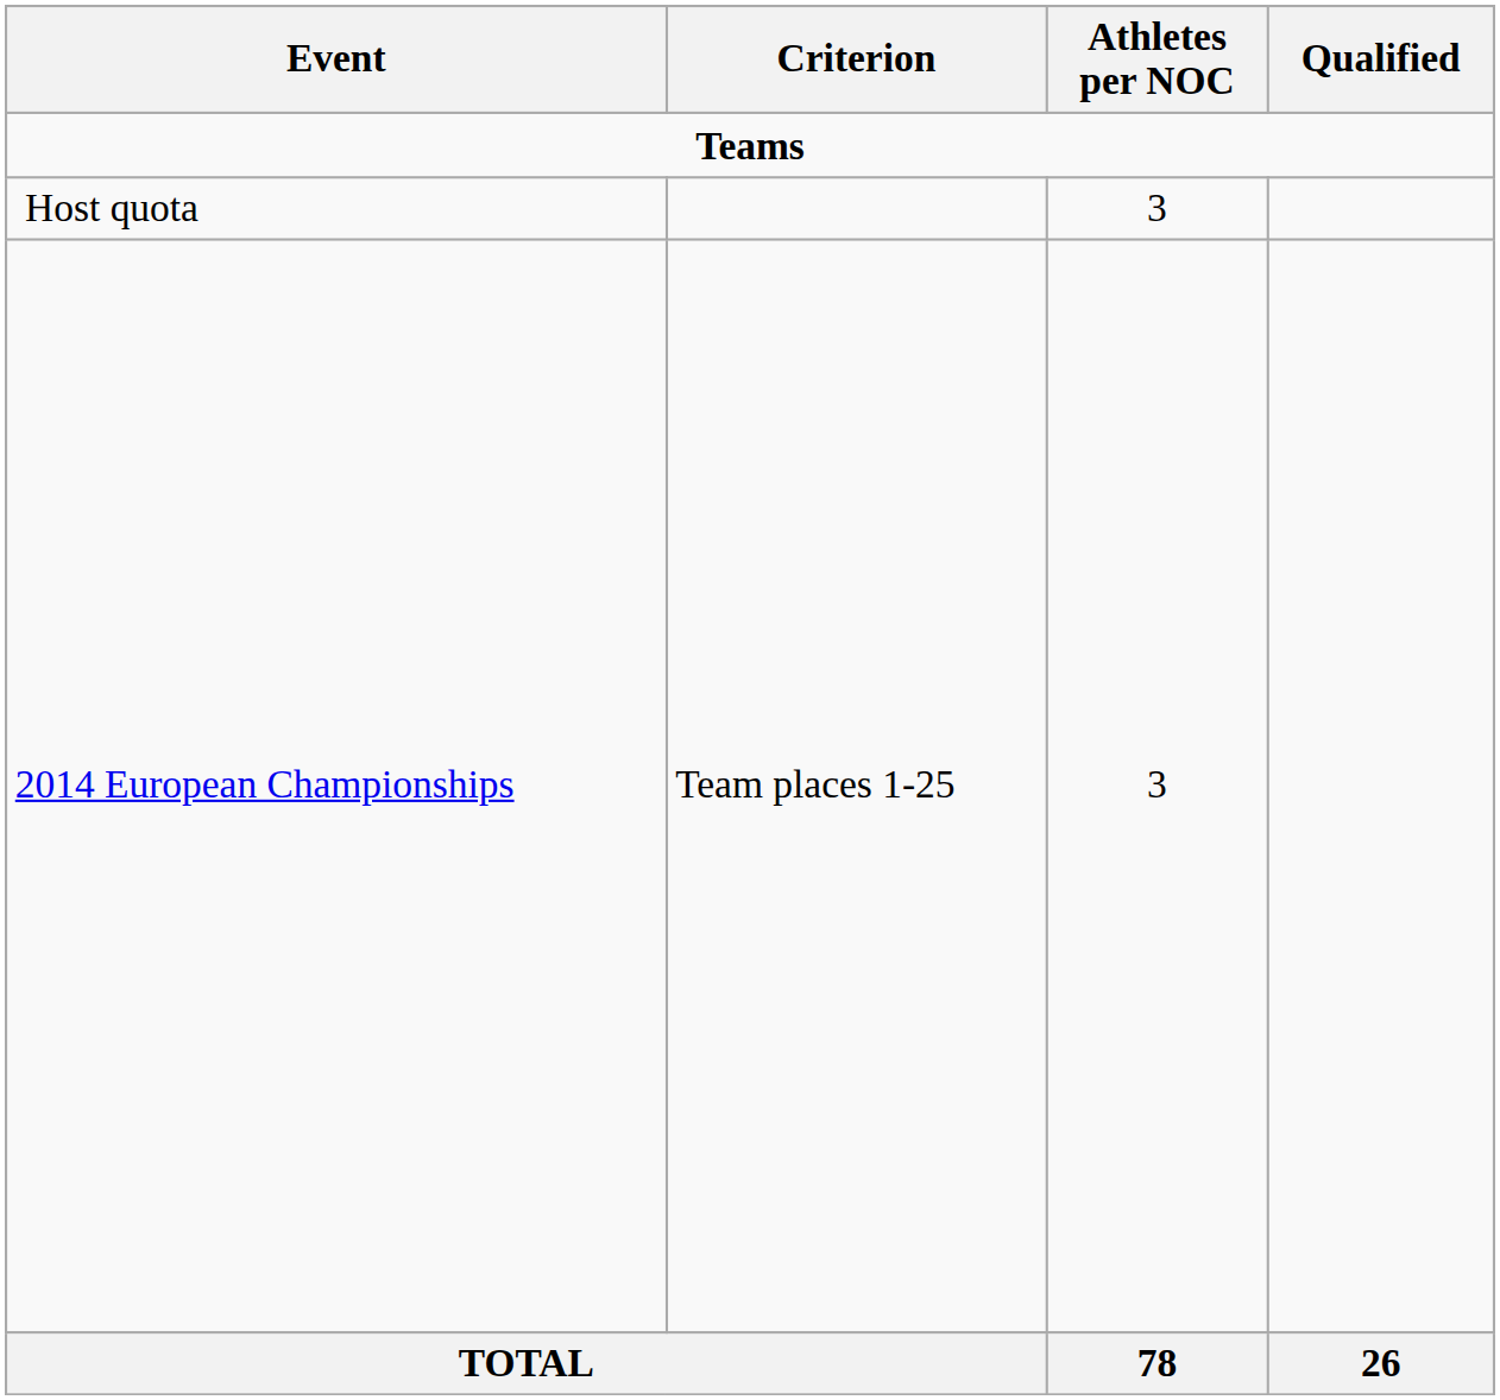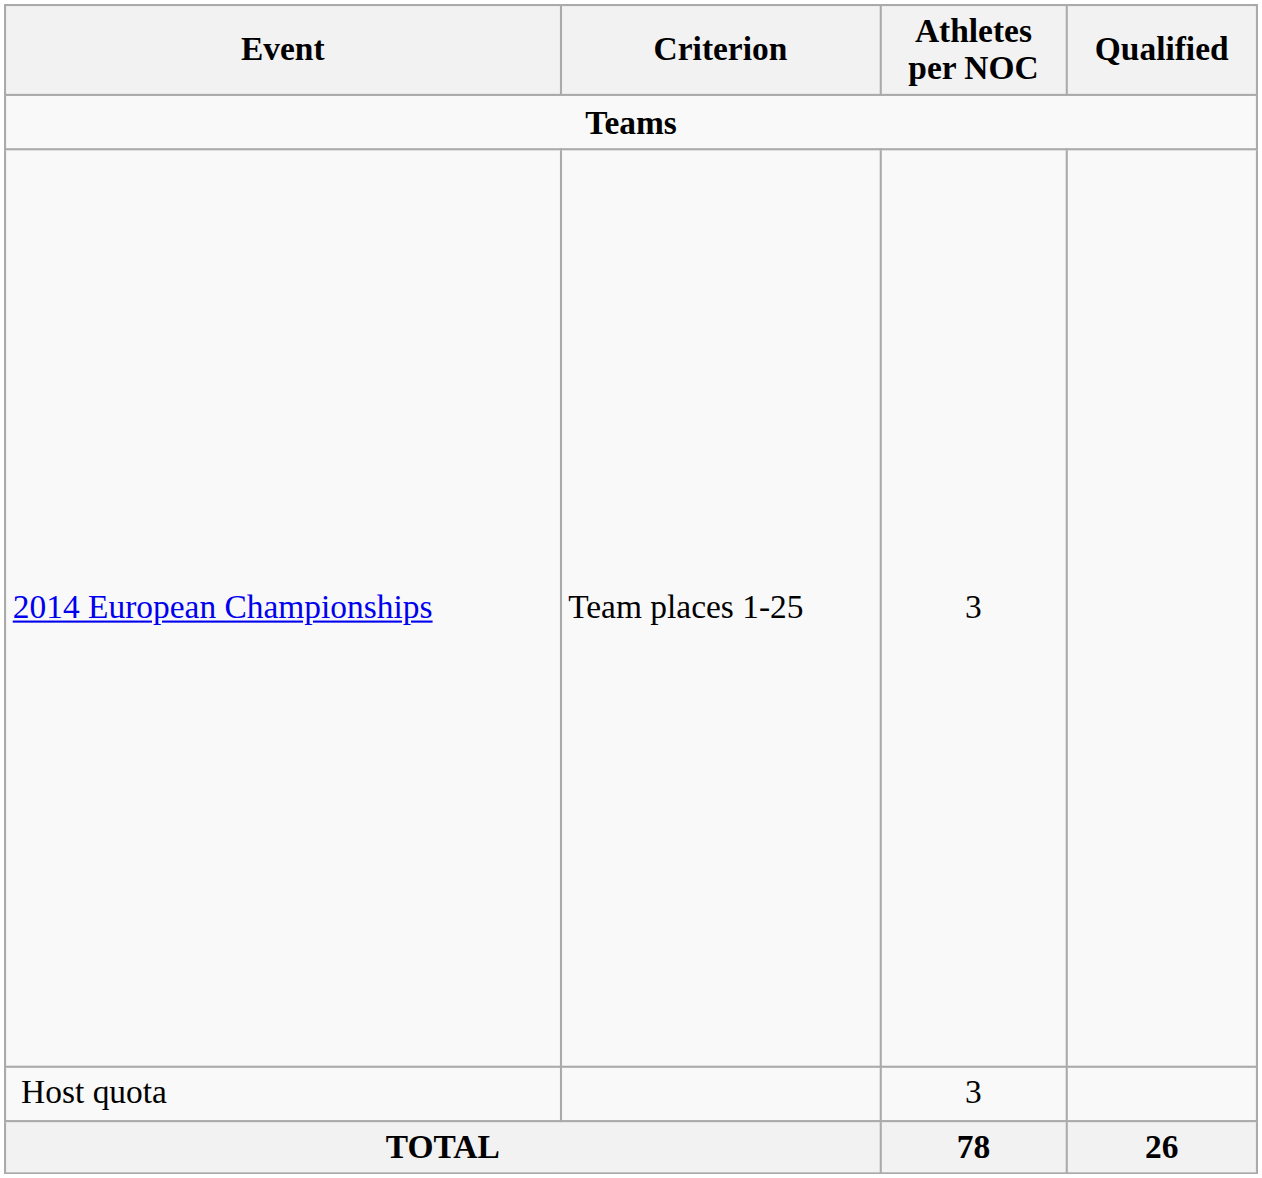rows swapped: Host quota <-> 2014 European Championships
